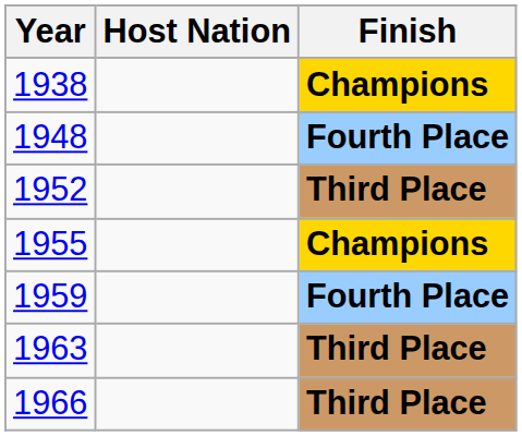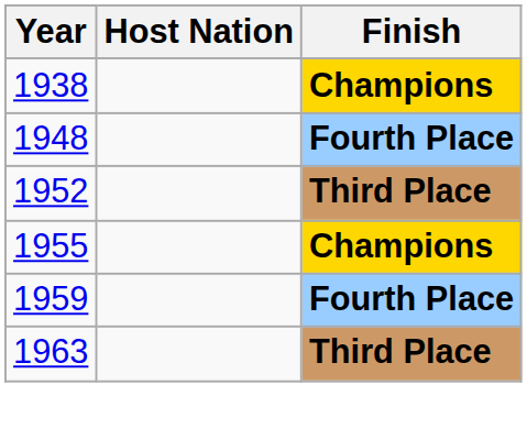- row: 1966 | Third Place
